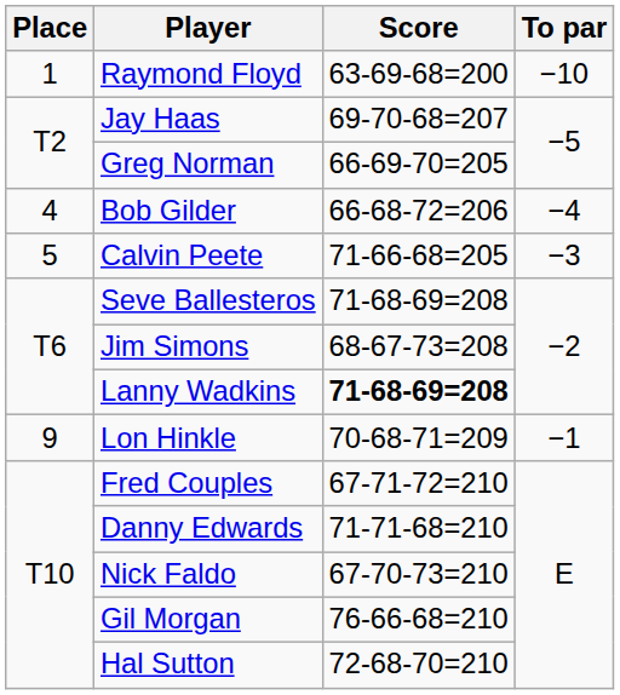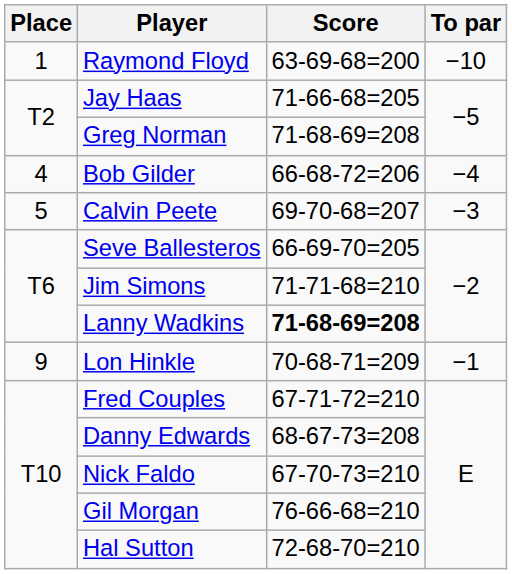Jay Haas | Score: 69-70-68=207 -> 71-66-68=205
Greg Norman | Score: 66-69-70=205 -> 71-68-69=208
Calvin Peete | Score: 71-66-68=205 -> 69-70-68=207
Seve Ballesteros | Score: 71-68-69=208 -> 66-69-70=205
Jim Simons | Score: 68-67-73=208 -> 71-71-68=210
Danny Edwards | Score: 71-71-68=210 -> 68-67-73=208
